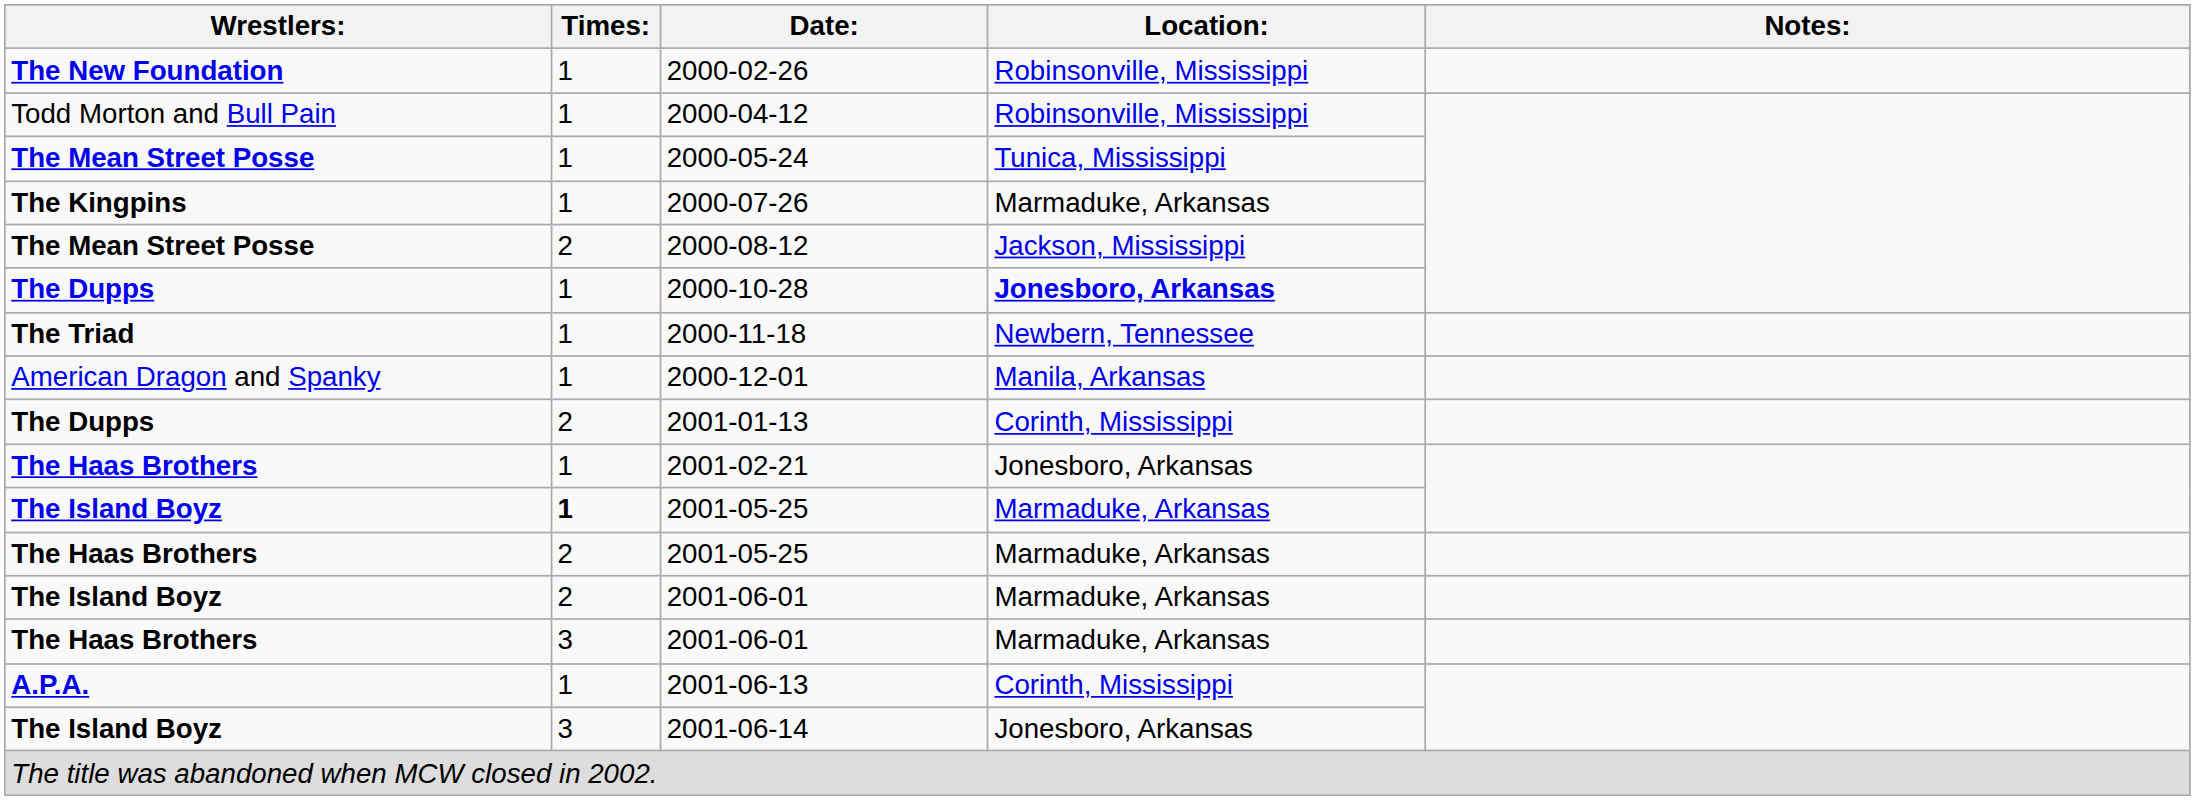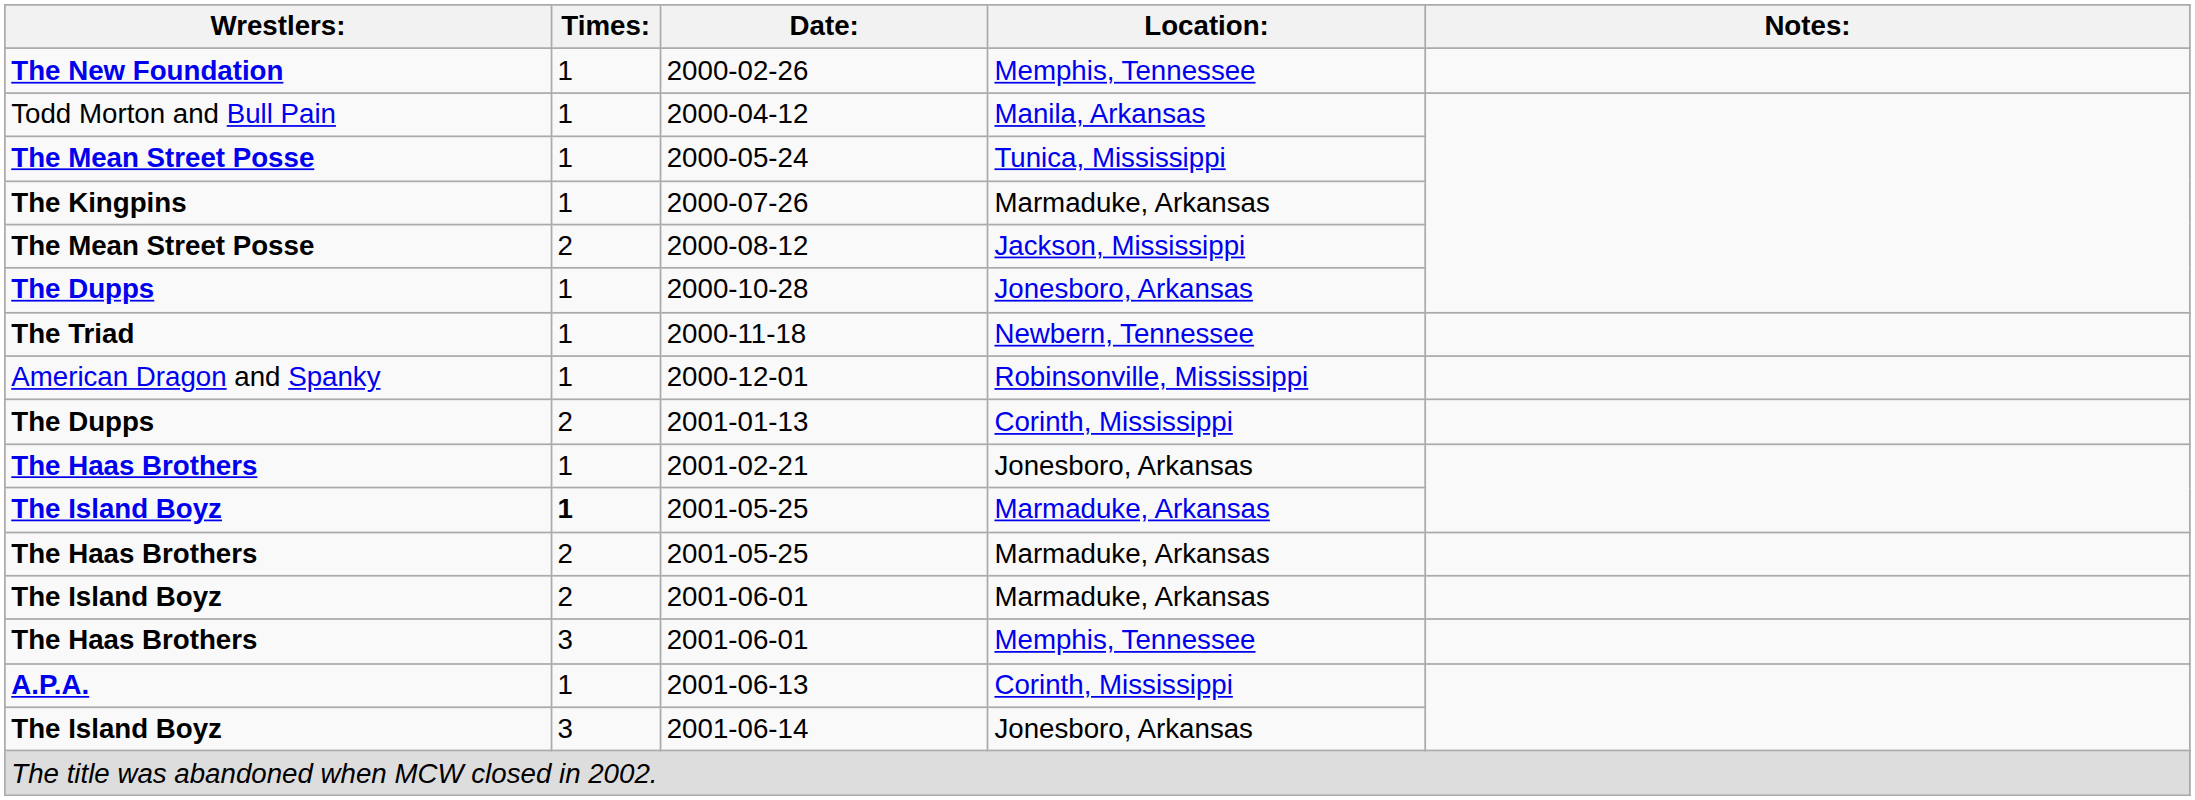2000-02-26 | Location:: Robinsonville, Mississippi -> Memphis, Tennessee
2000-04-12 | Location:: Robinsonville, Mississippi -> Manila, Arkansas
2000-10-28 | Location:: bold -> normal
2000-12-01 | Location:: Manila, Arkansas -> Robinsonville, Mississippi
The Haas Brothers / 2001-06-01 | Location:: Marmaduke, Arkansas -> Memphis, Tennessee
